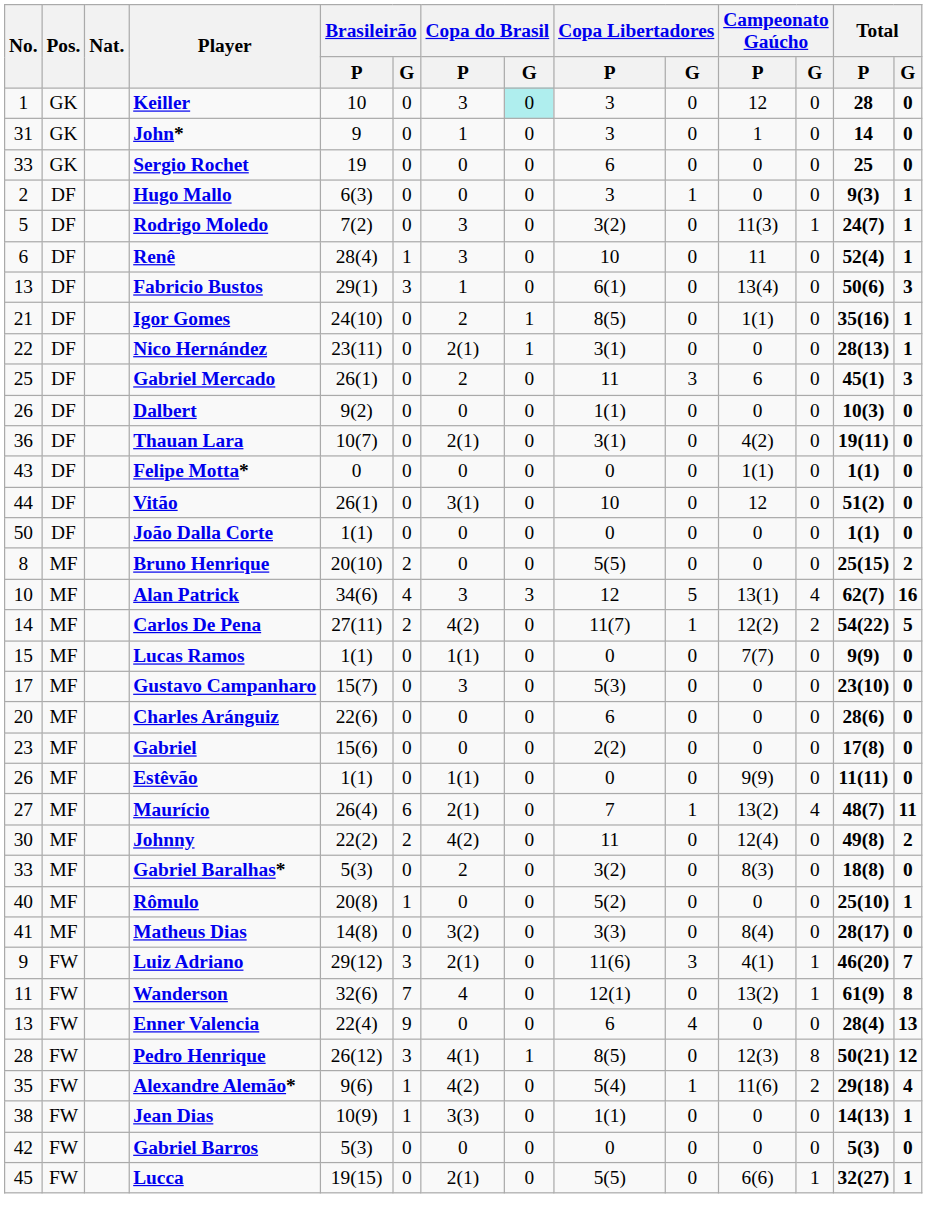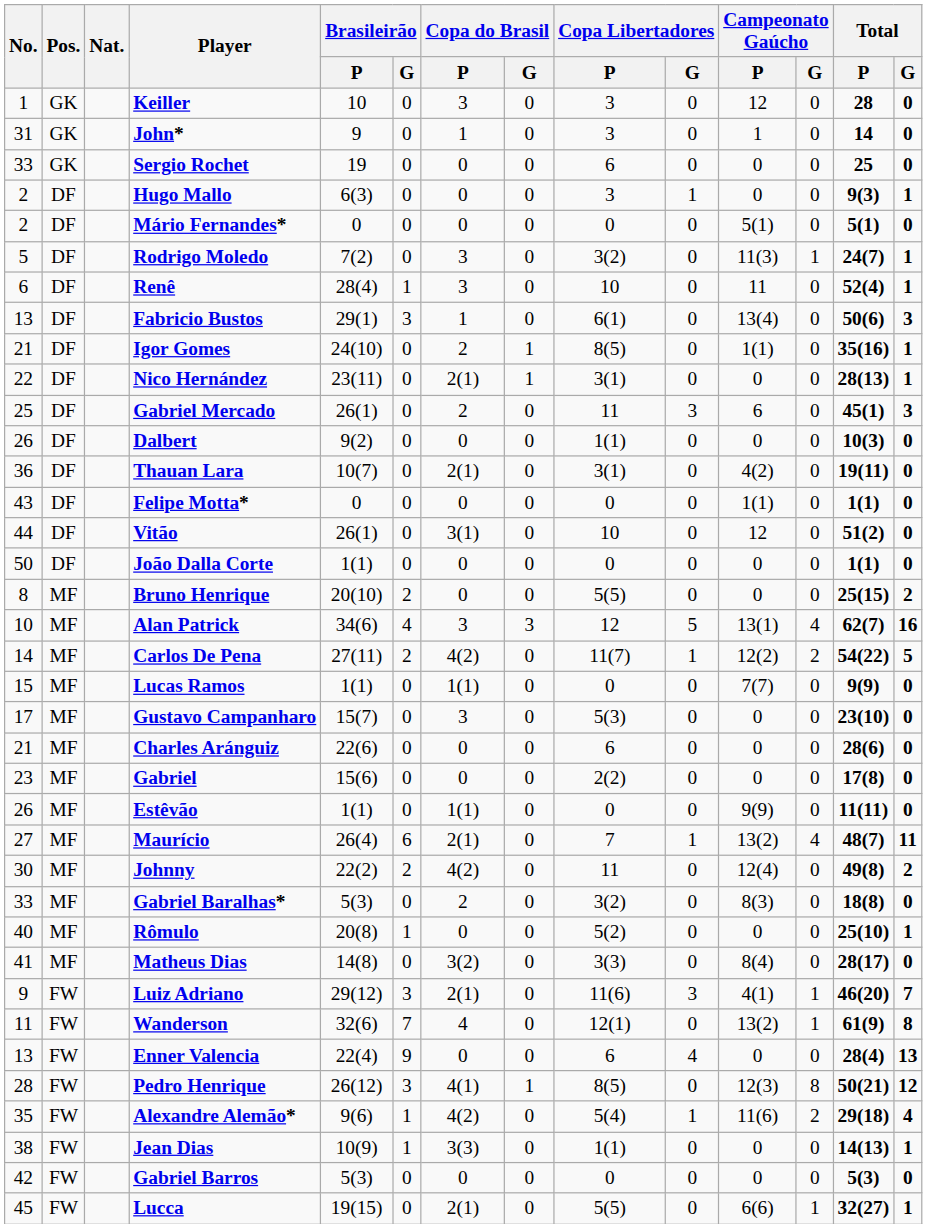Keiller | Copa do Brasil / G: paleturquoise background -> no background
+ row: 2 | DF | Mário Fernandes* | 0 | 0 | 0 | 0 | 0 | 0 | 5(1) | 0 | 5(1) | 0
Charles Aránguiz | No.: 20 -> 21
